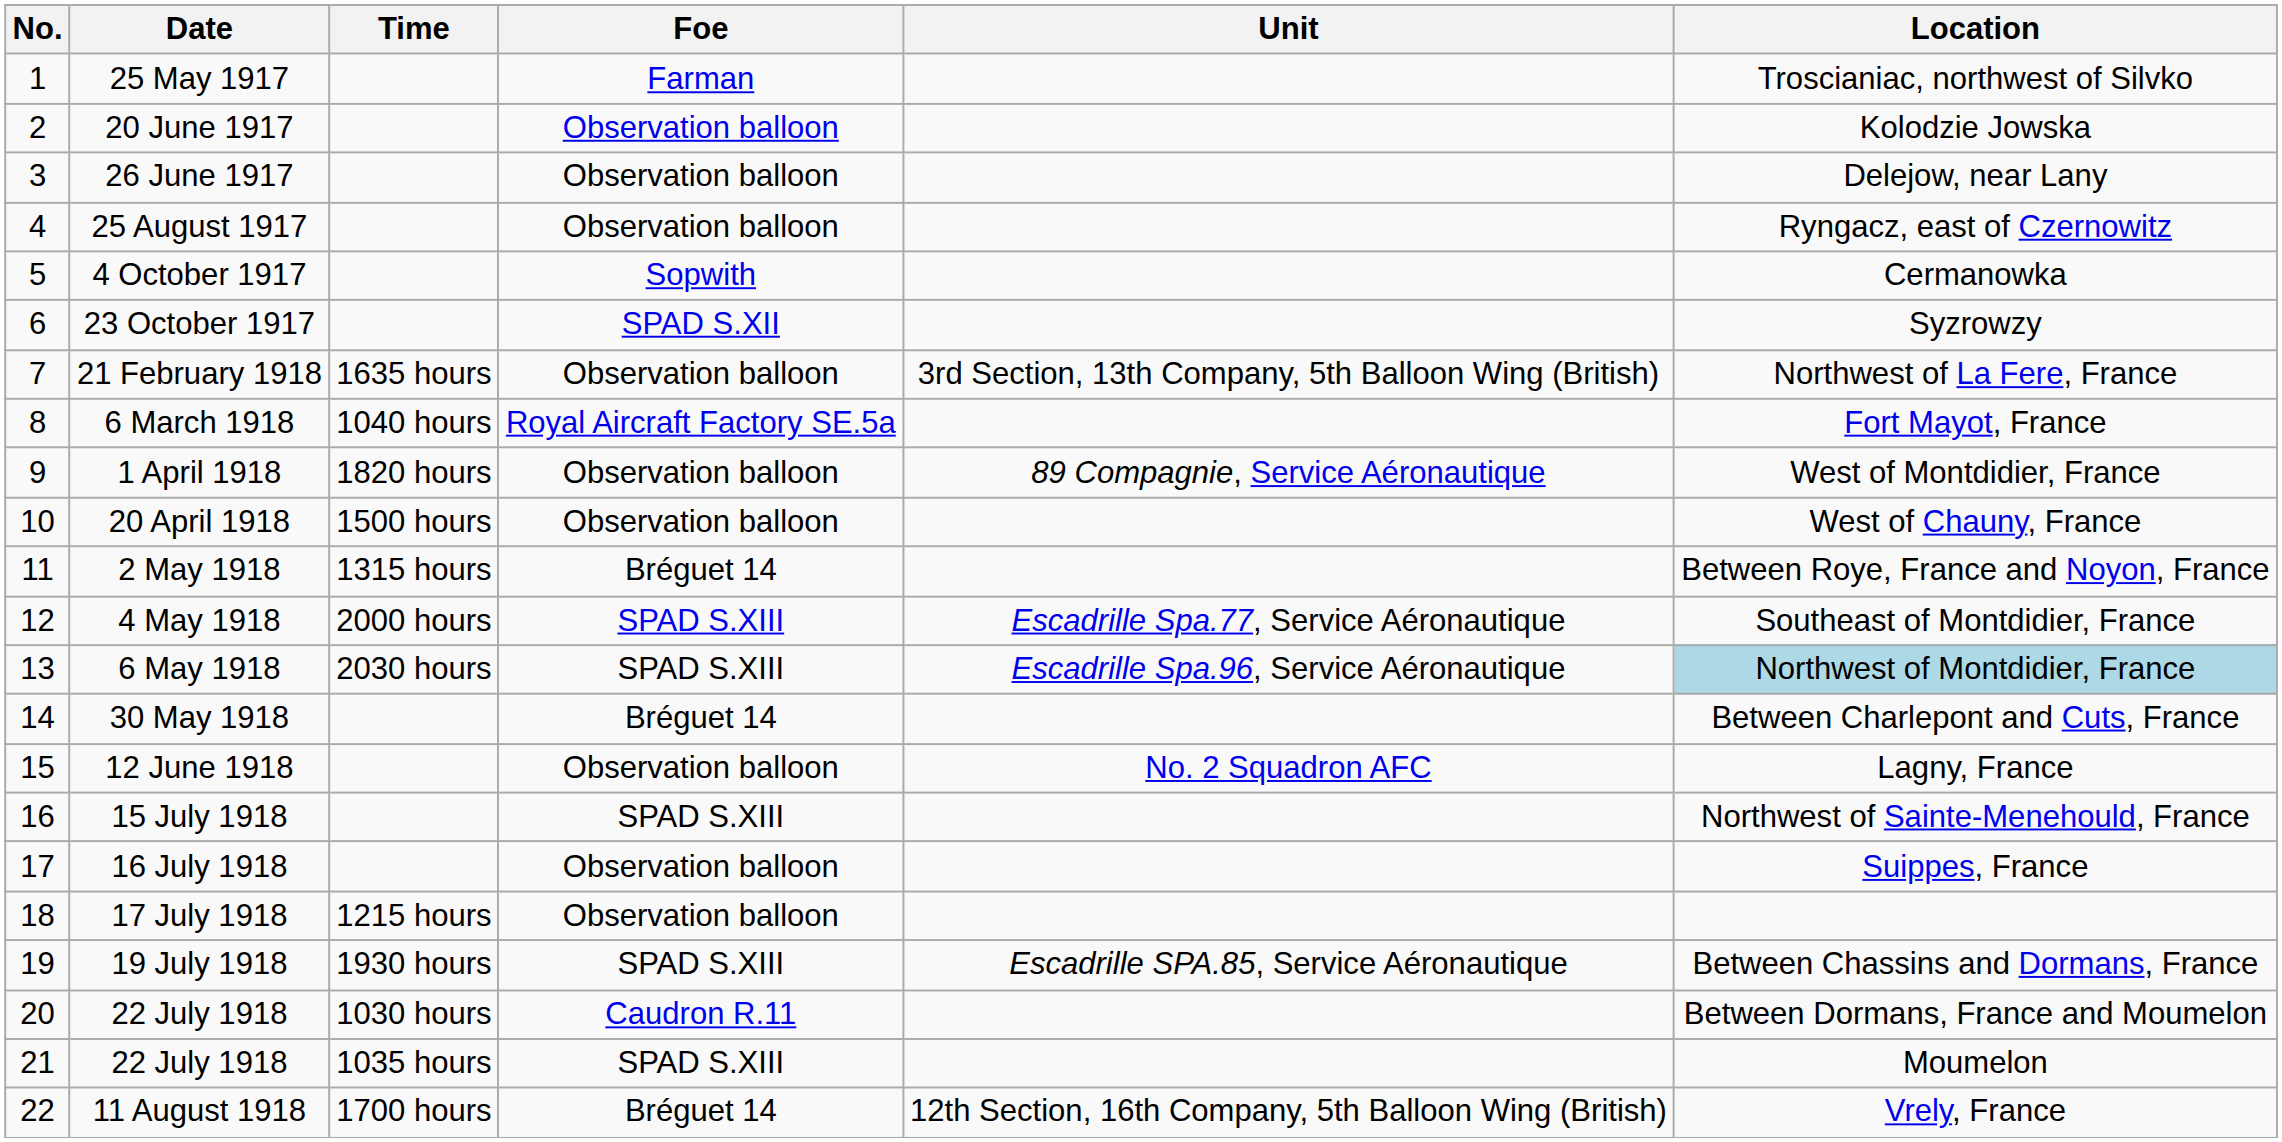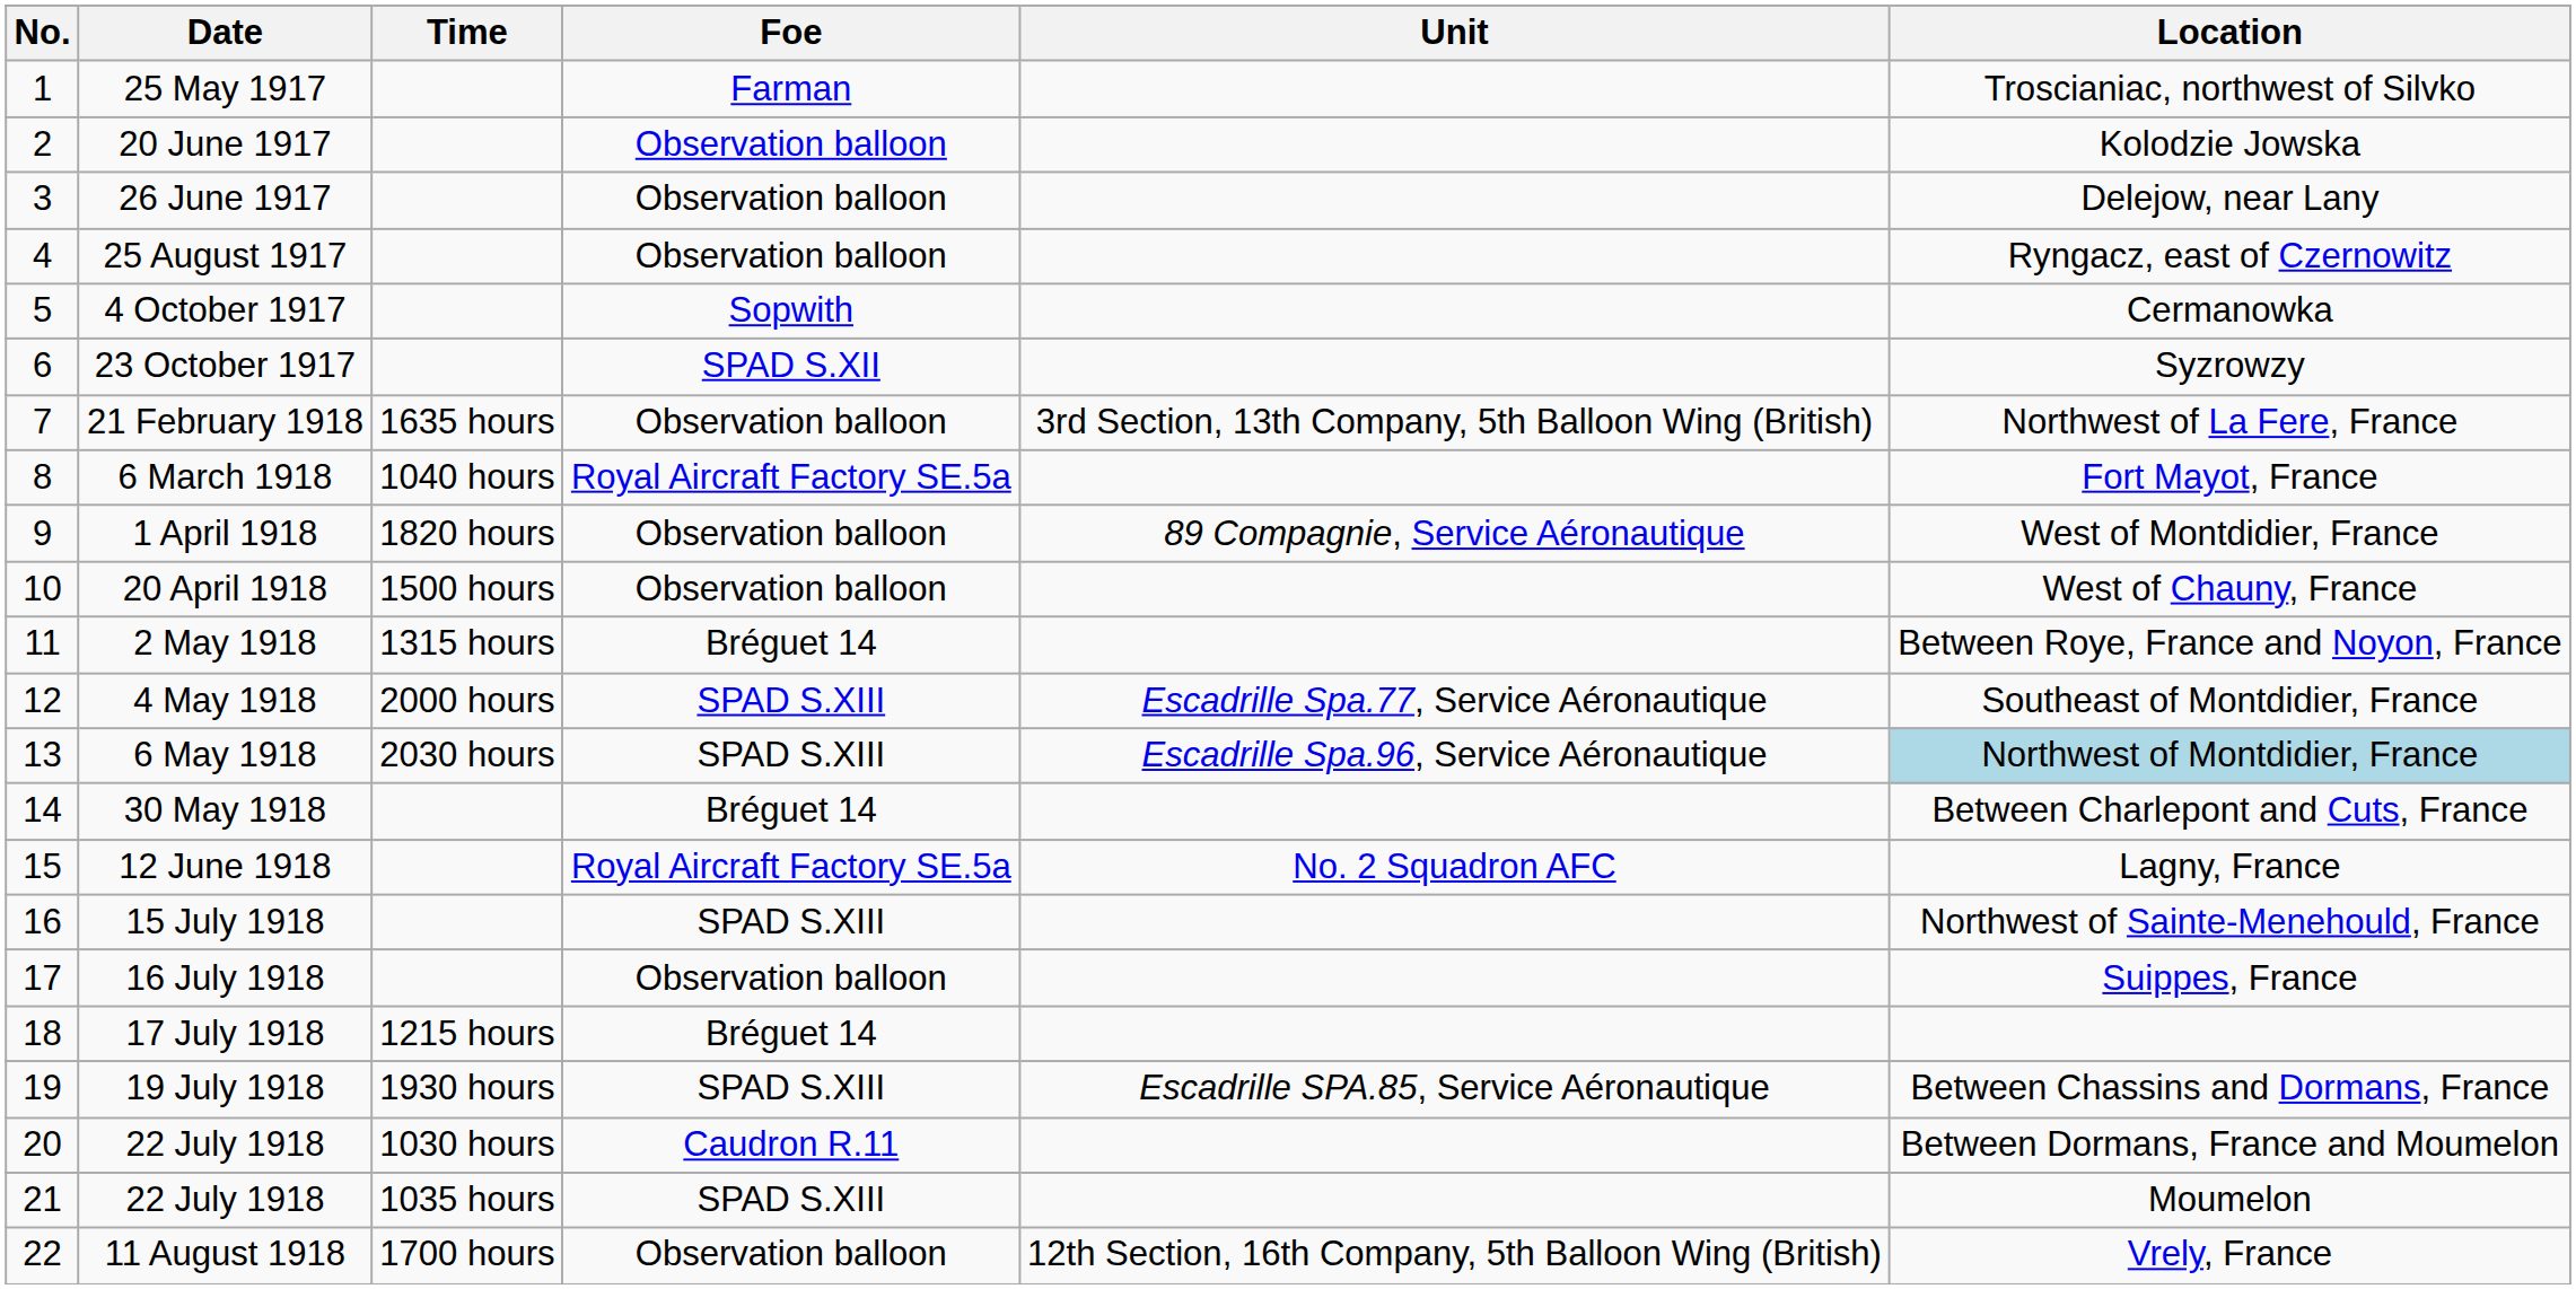12 June 1918 | Foe: Observation balloon -> Royal Aircraft Factory SE.5a
17 July 1918 | Foe: Observation balloon -> Bréguet 14
11 August 1918 | Foe: Bréguet 14 -> Observation balloon
